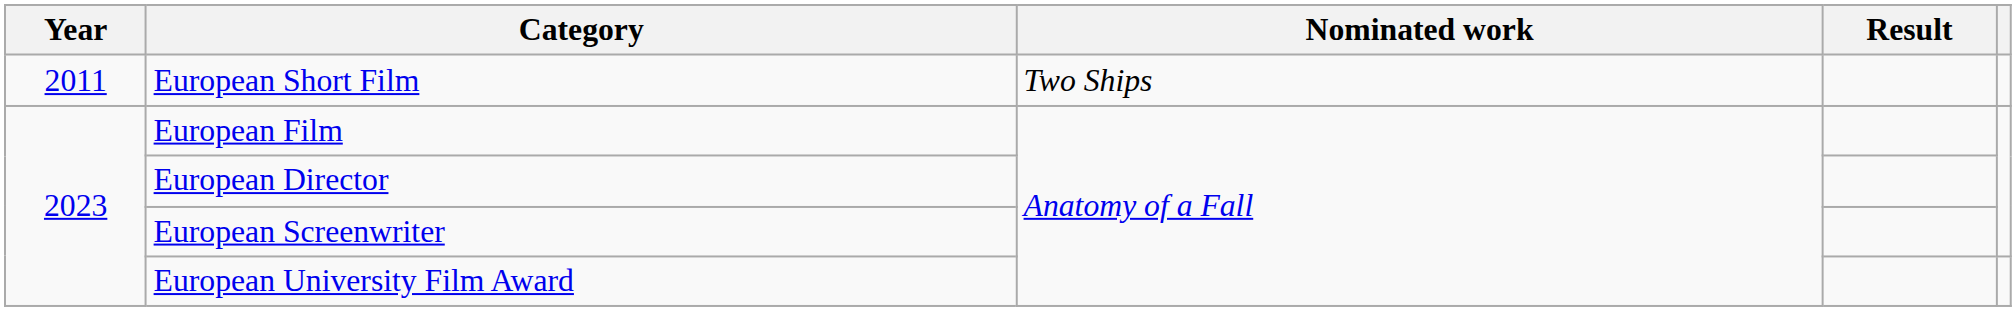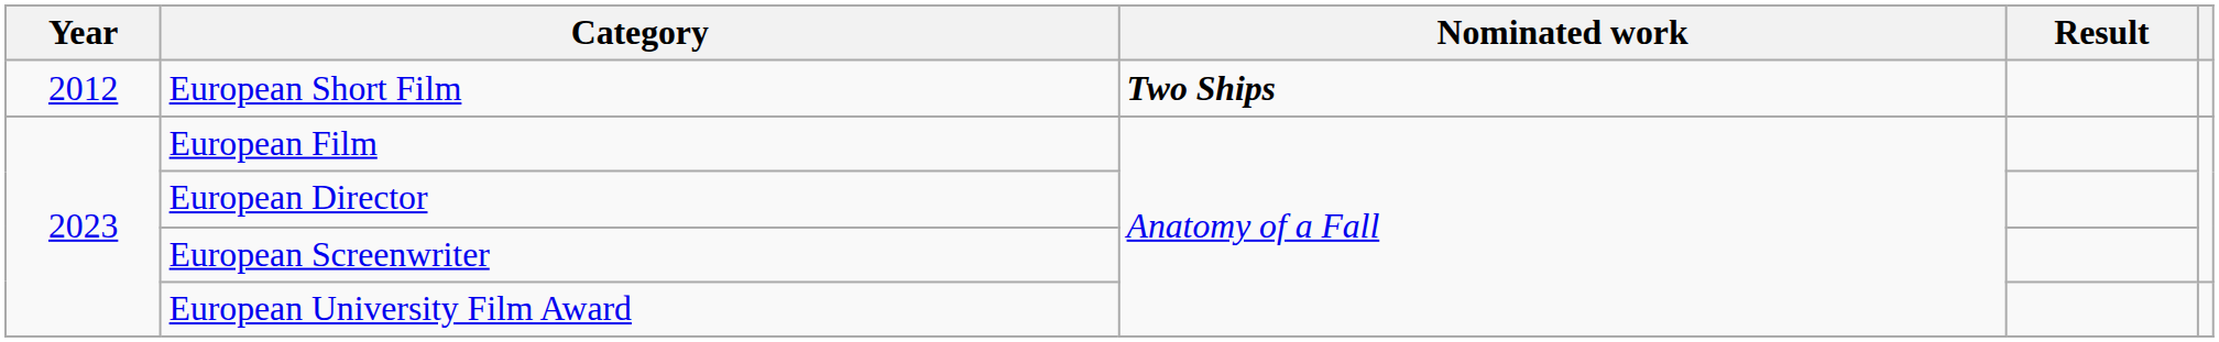European Short Film | Year: 2011 -> 2012
European Short Film | Nominated work: normal -> bold
